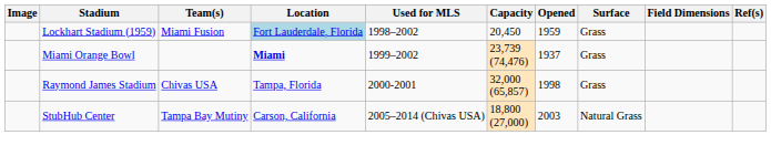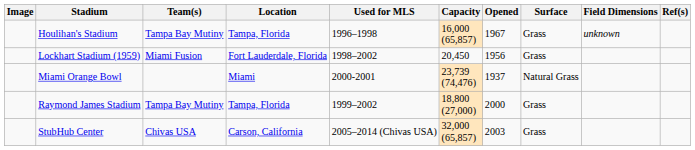+ row: Houlihan's Stadium | Tampa Bay Mutiny | Tampa, Florida | 1996–1998 | 16,000 (65,857) | 1967 | Grass | unknown
Lockhart Stadium (1959) | Location: lightblue background -> no background
Lockhart Stadium (1959) | Opened: 1959 -> 1956
Miami Orange Bowl | Location: bold -> normal
Miami Orange Bowl | Used for MLS: 1999–2002 -> 2000-2001
Miami Orange Bowl | Surface: Grass -> Natural Grass
Raymond James Stadium | Team(s): Chivas USA -> Tampa Bay Mutiny
Raymond James Stadium | Used for MLS: 2000-2001 -> 1999–2002
Raymond James Stadium | Capacity: 32,000 (65,857) -> 18,800 (27,000)
Raymond James Stadium | Opened: 1998 -> 2000
StubHub Center | Team(s): Tampa Bay Mutiny -> Chivas USA
StubHub Center | Capacity: 18,800 (27,000) -> 32,000 (65,857)
StubHub Center | Surface: Natural Grass -> Grass
